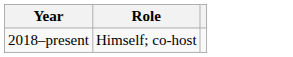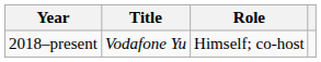+ column: Title | Vodafone Yu
